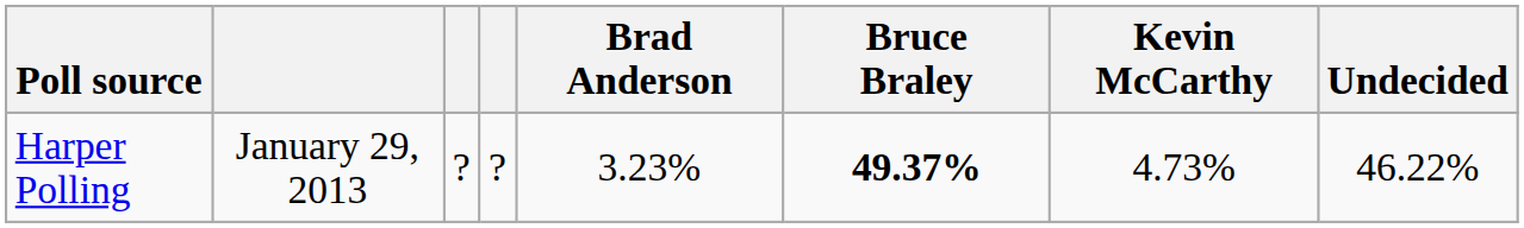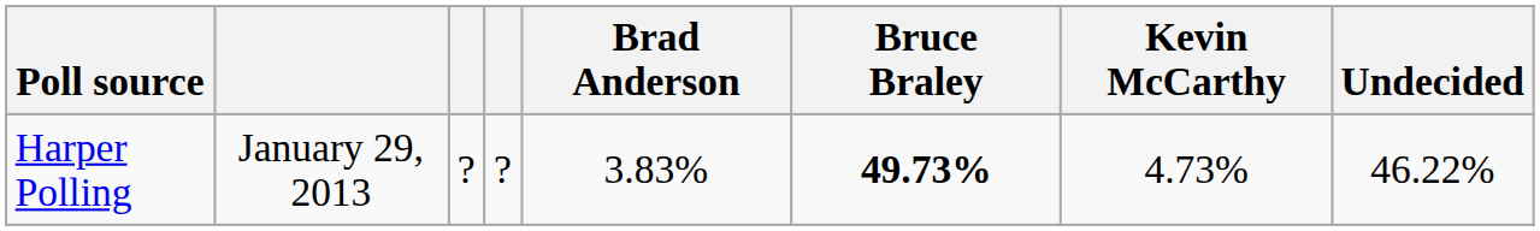Harper Polling | Brad Anderson: 3.23% -> 3.83%
Harper Polling | Bruce Braley: 49.37% -> 49.73%
